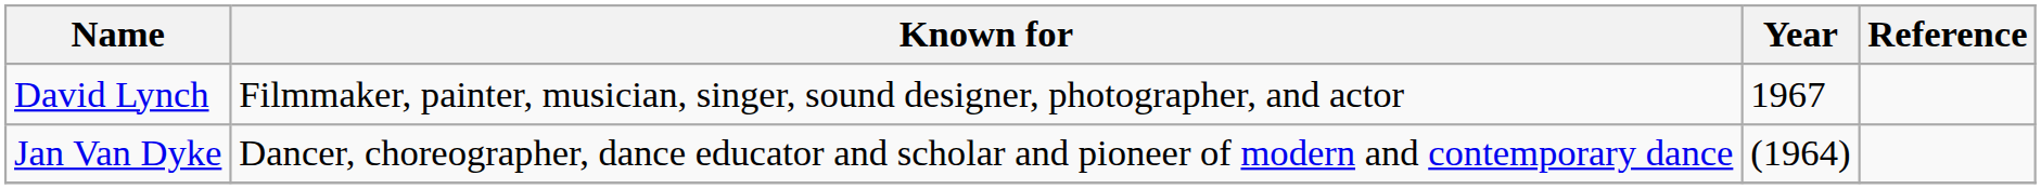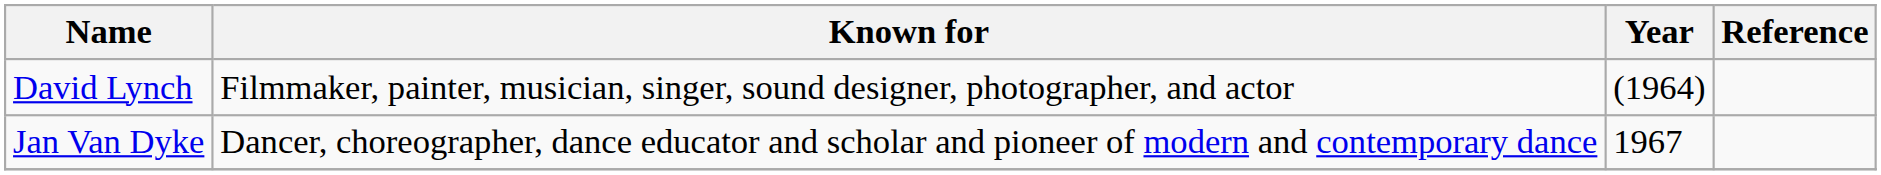David Lynch | Year: 1967 -> (1964)
Jan Van Dyke | Year: (1964) -> 1967
